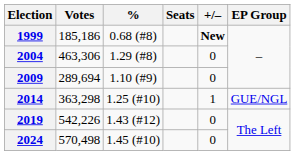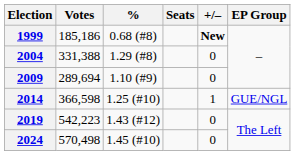2004 | Votes: 463,306 -> 331,388
2014 | Votes: 363,298 -> 366,598
2019 | Votes: 542,226 -> 542,223
